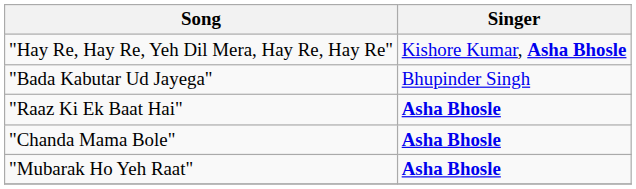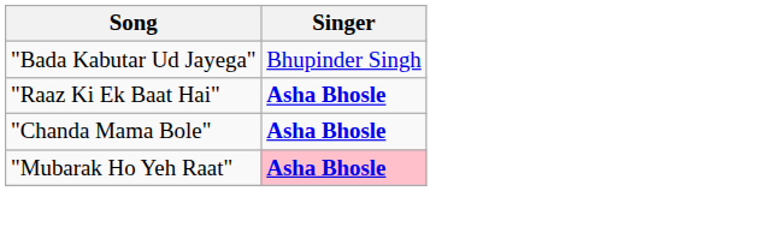- row: "Hay Re, Hay Re, Yeh Dil Mera, Hay Re, Hay Re" | Kishore Kumar, Asha Bhosle
"Mubarak Ho Yeh Raat" | Singer: no background -> pink background
